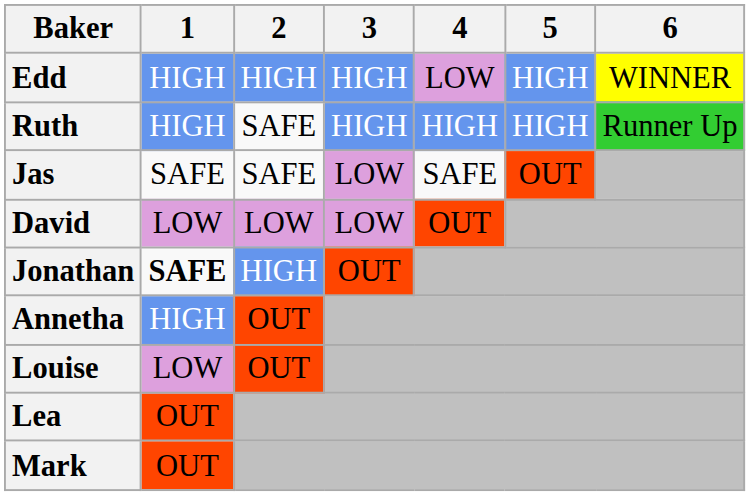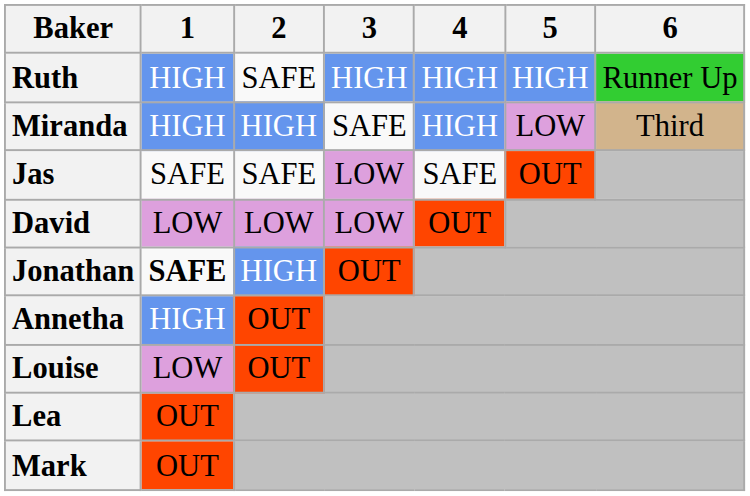- row: Edd | HIGH | HIGH | HIGH | LOW | HIGH | WINNER
+ row: Miranda | HIGH | HIGH | SAFE | HIGH | LOW | Third
